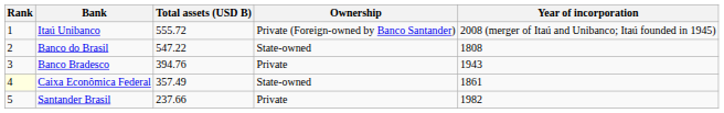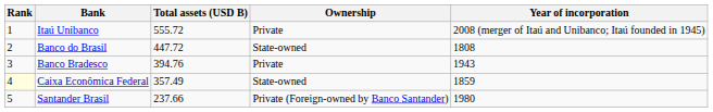Itaú Unibanco | Ownership: Private (Foreign-owned by Banco Santander) -> Private
Banco do Brasil | Total assets (USD B): 547.22 -> 447.72
Caixa Econômica Federal | Year of incorporation: 1861 -> 1859
Santander Brasil | Ownership: Private -> Private (Foreign-owned by Banco Santander)
Santander Brasil | Year of incorporation: 1982 -> 1980
